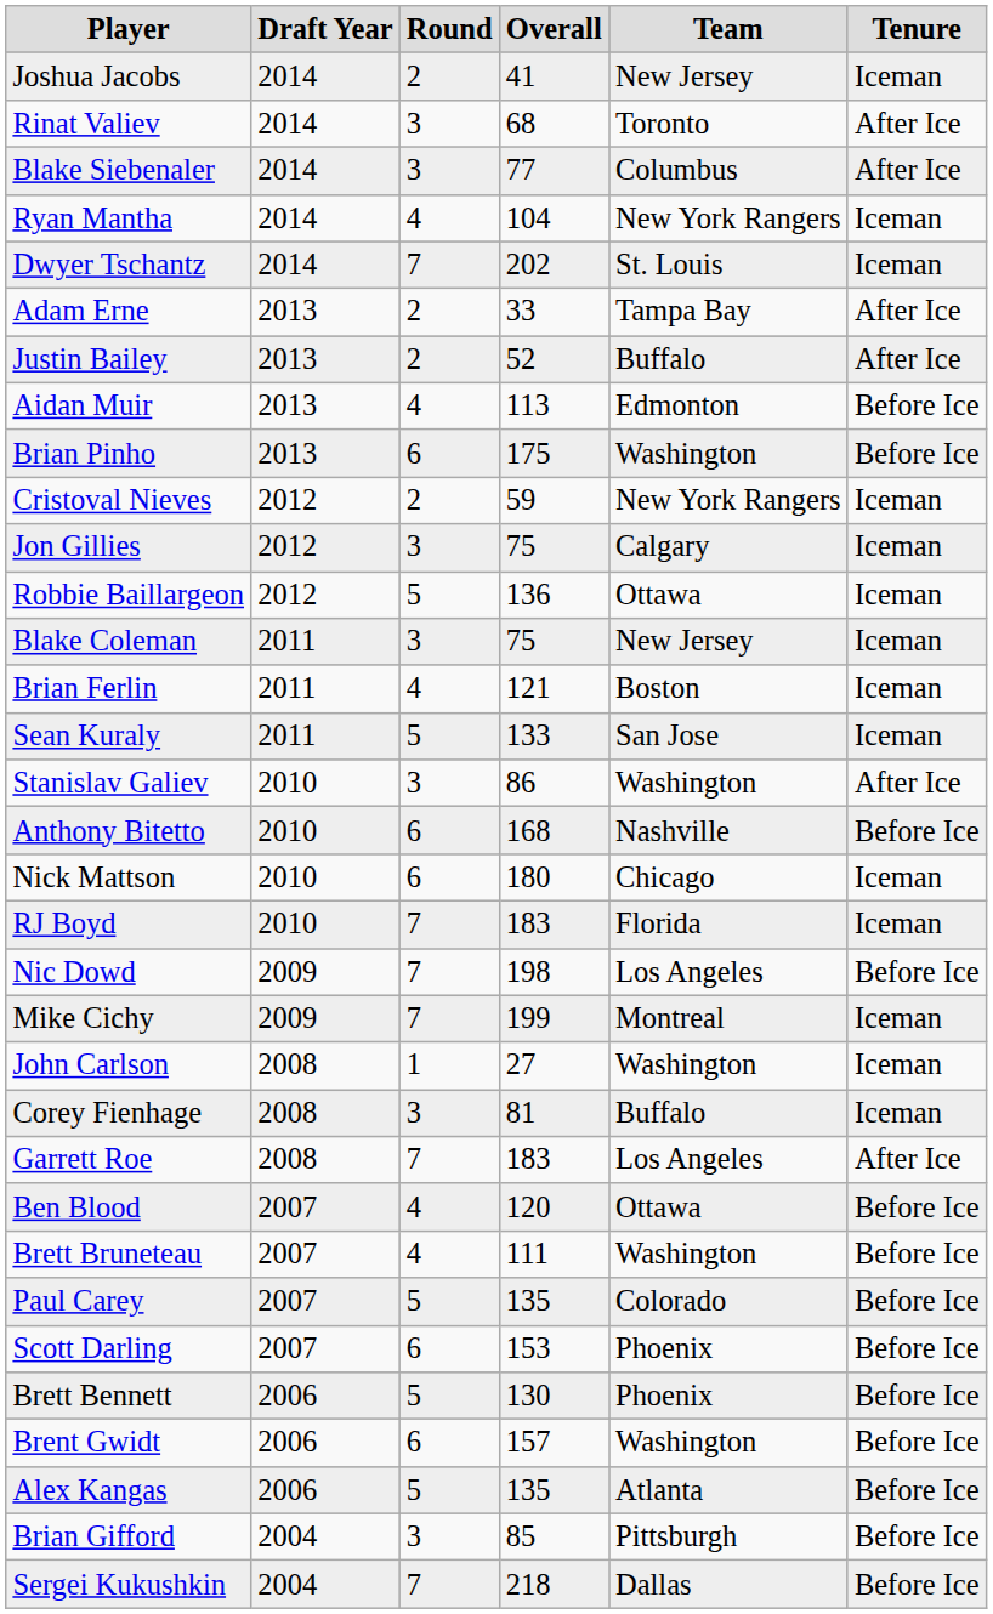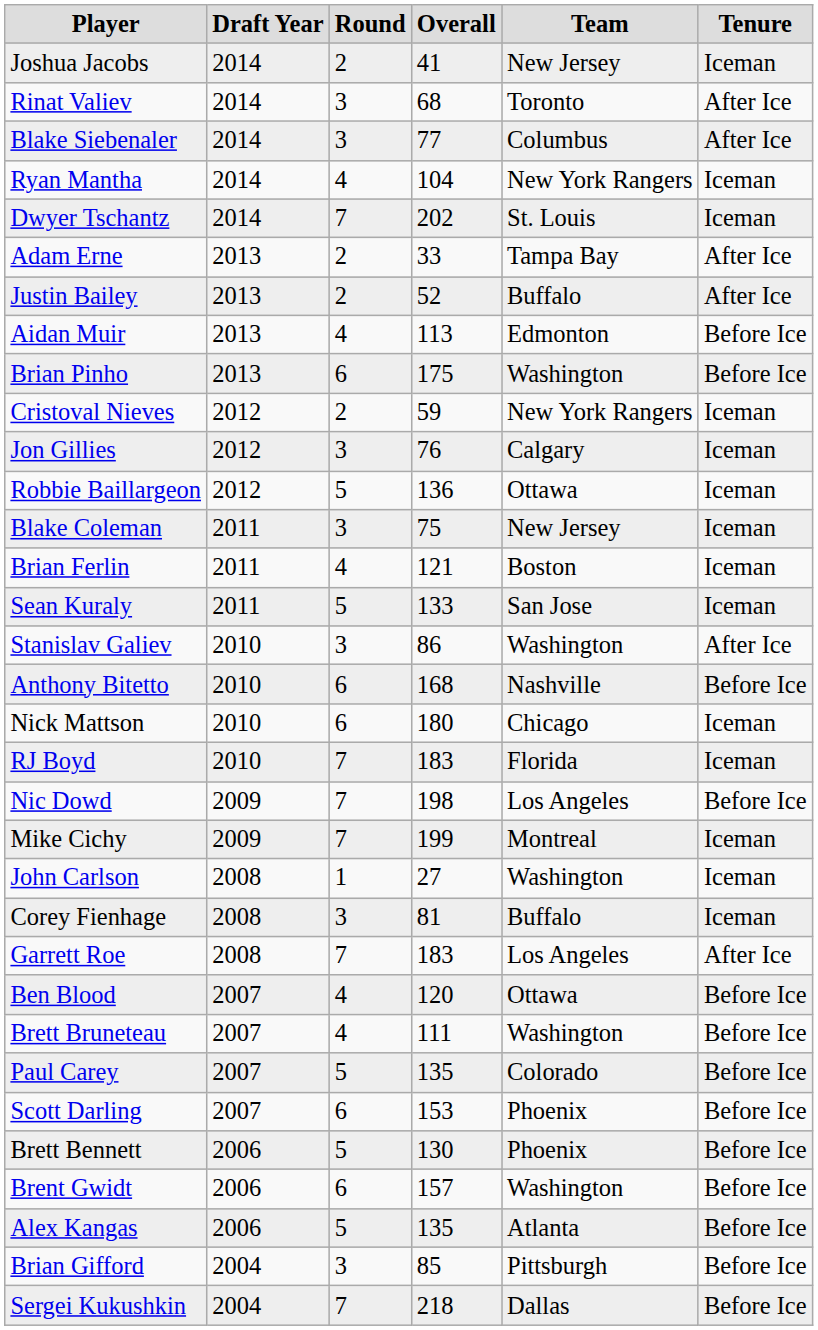Jon Gillies | column 4: 75 -> 76
